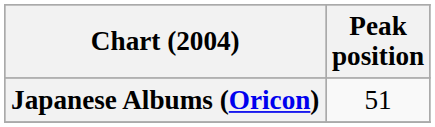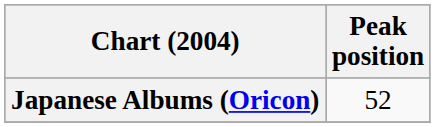Japanese Albums (Oricon) | Peak position: 51 -> 52
